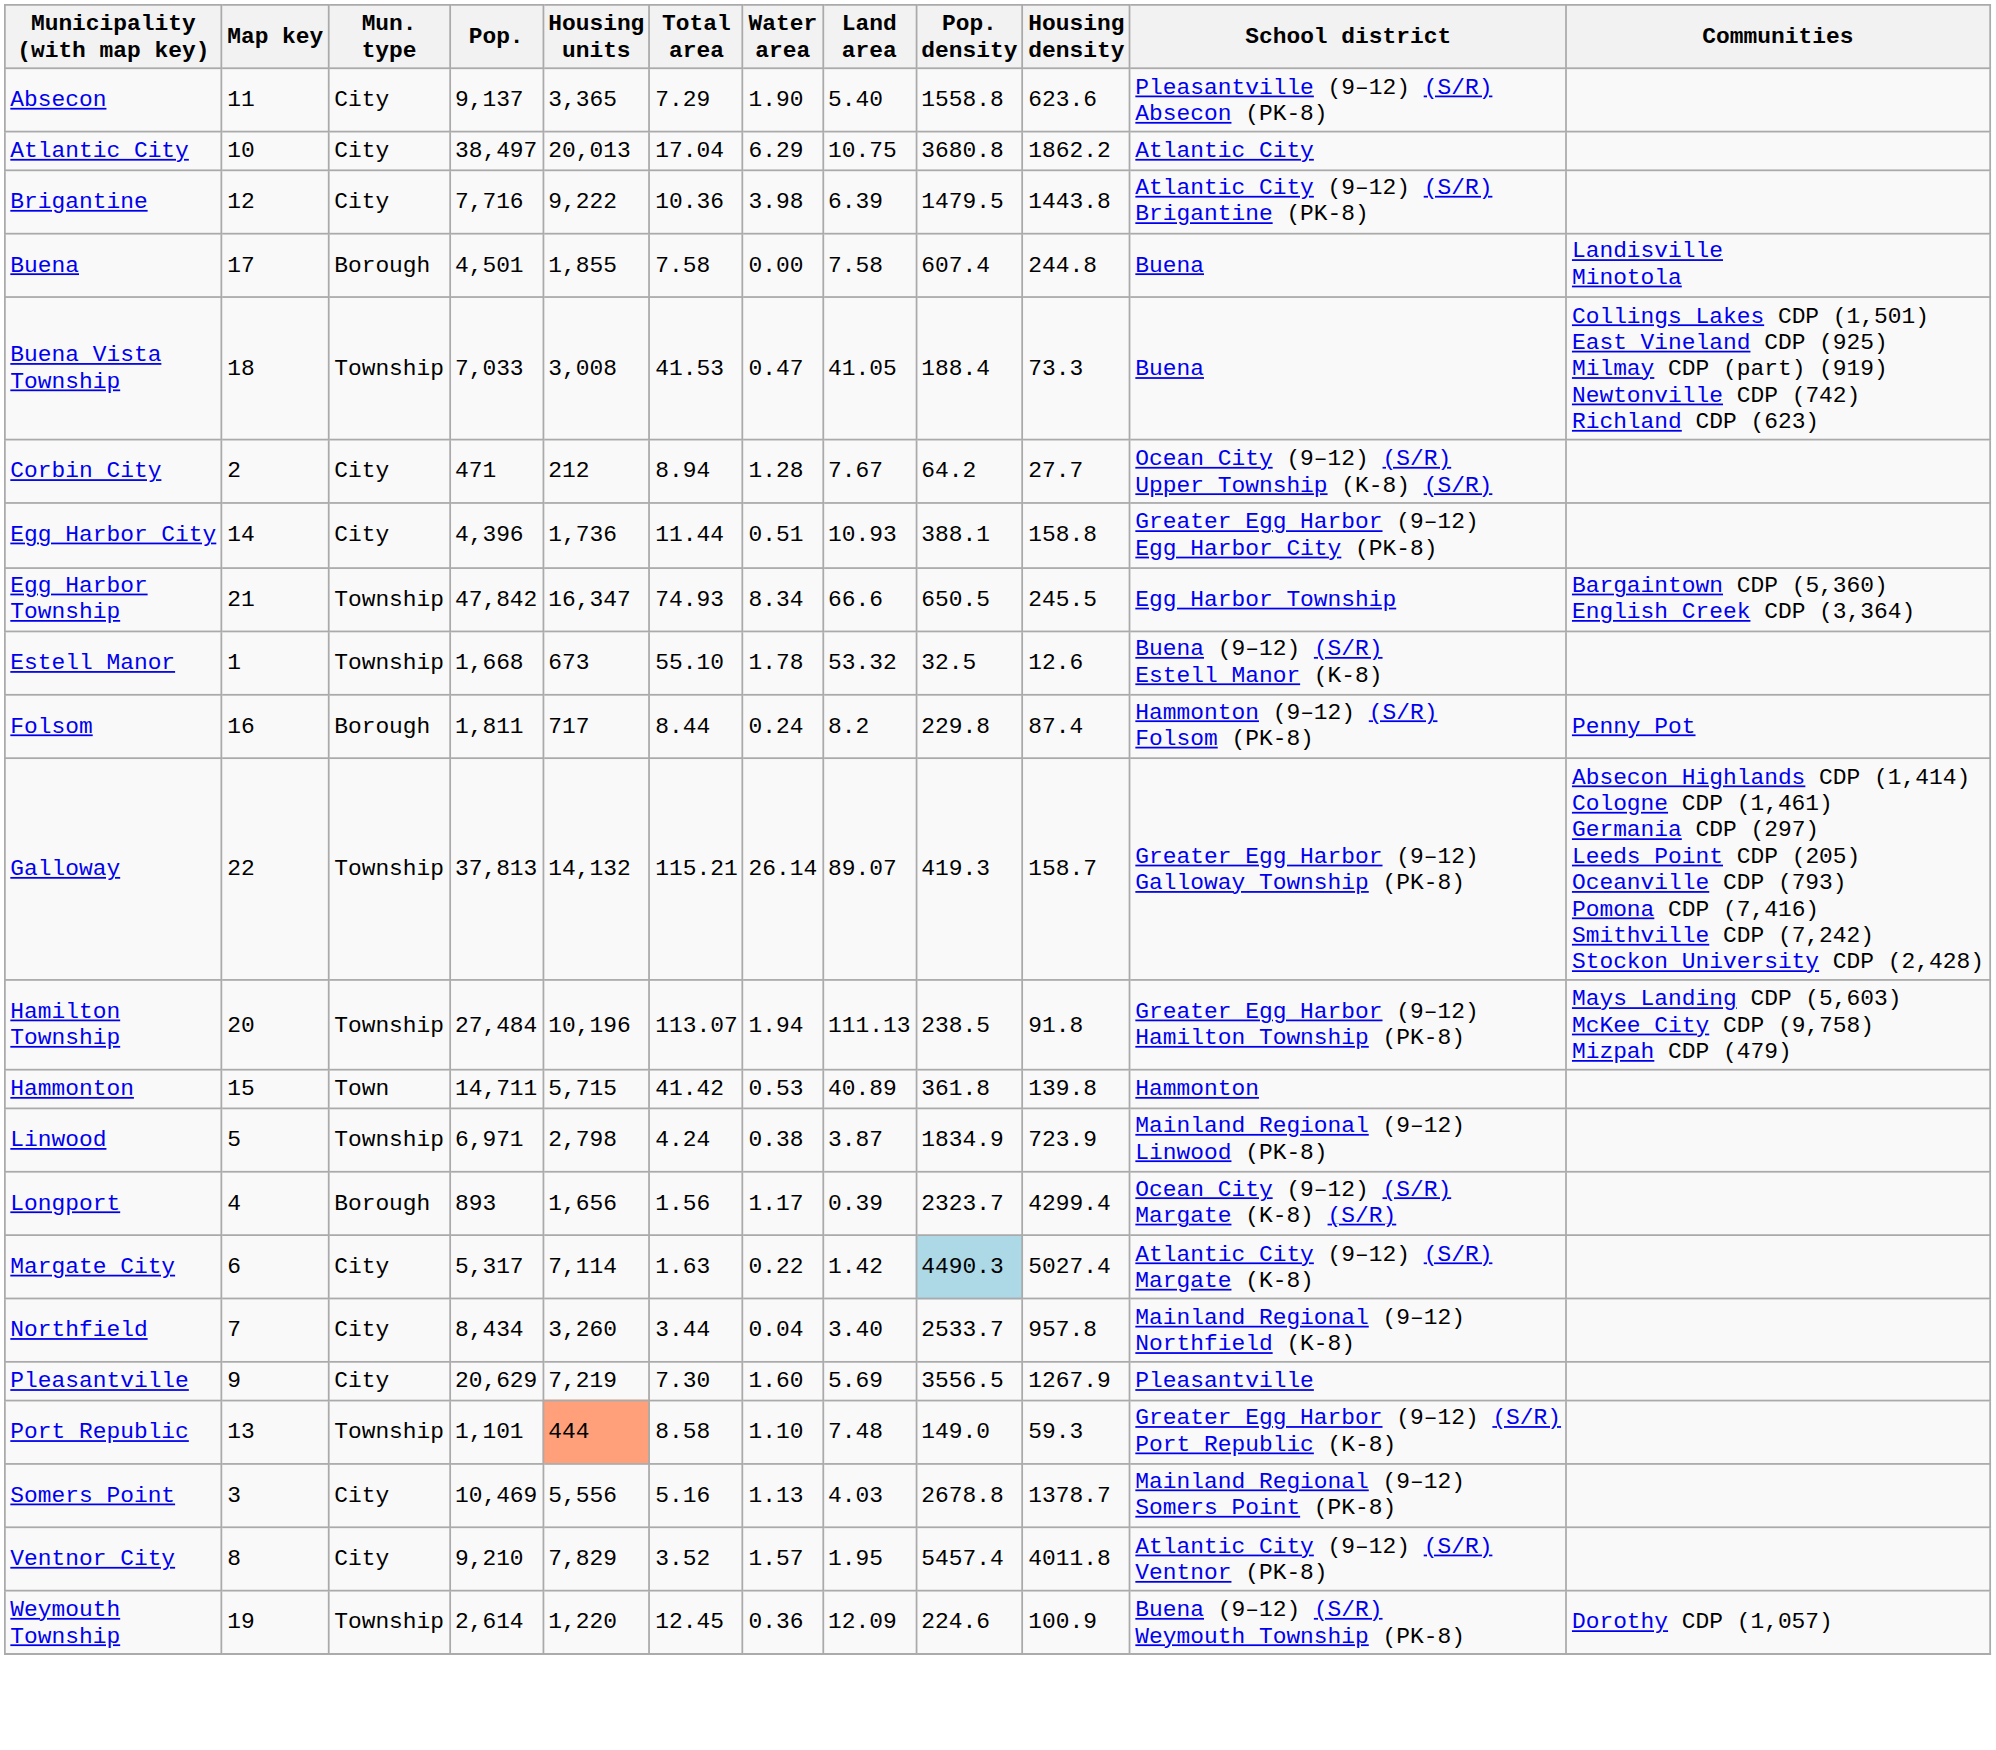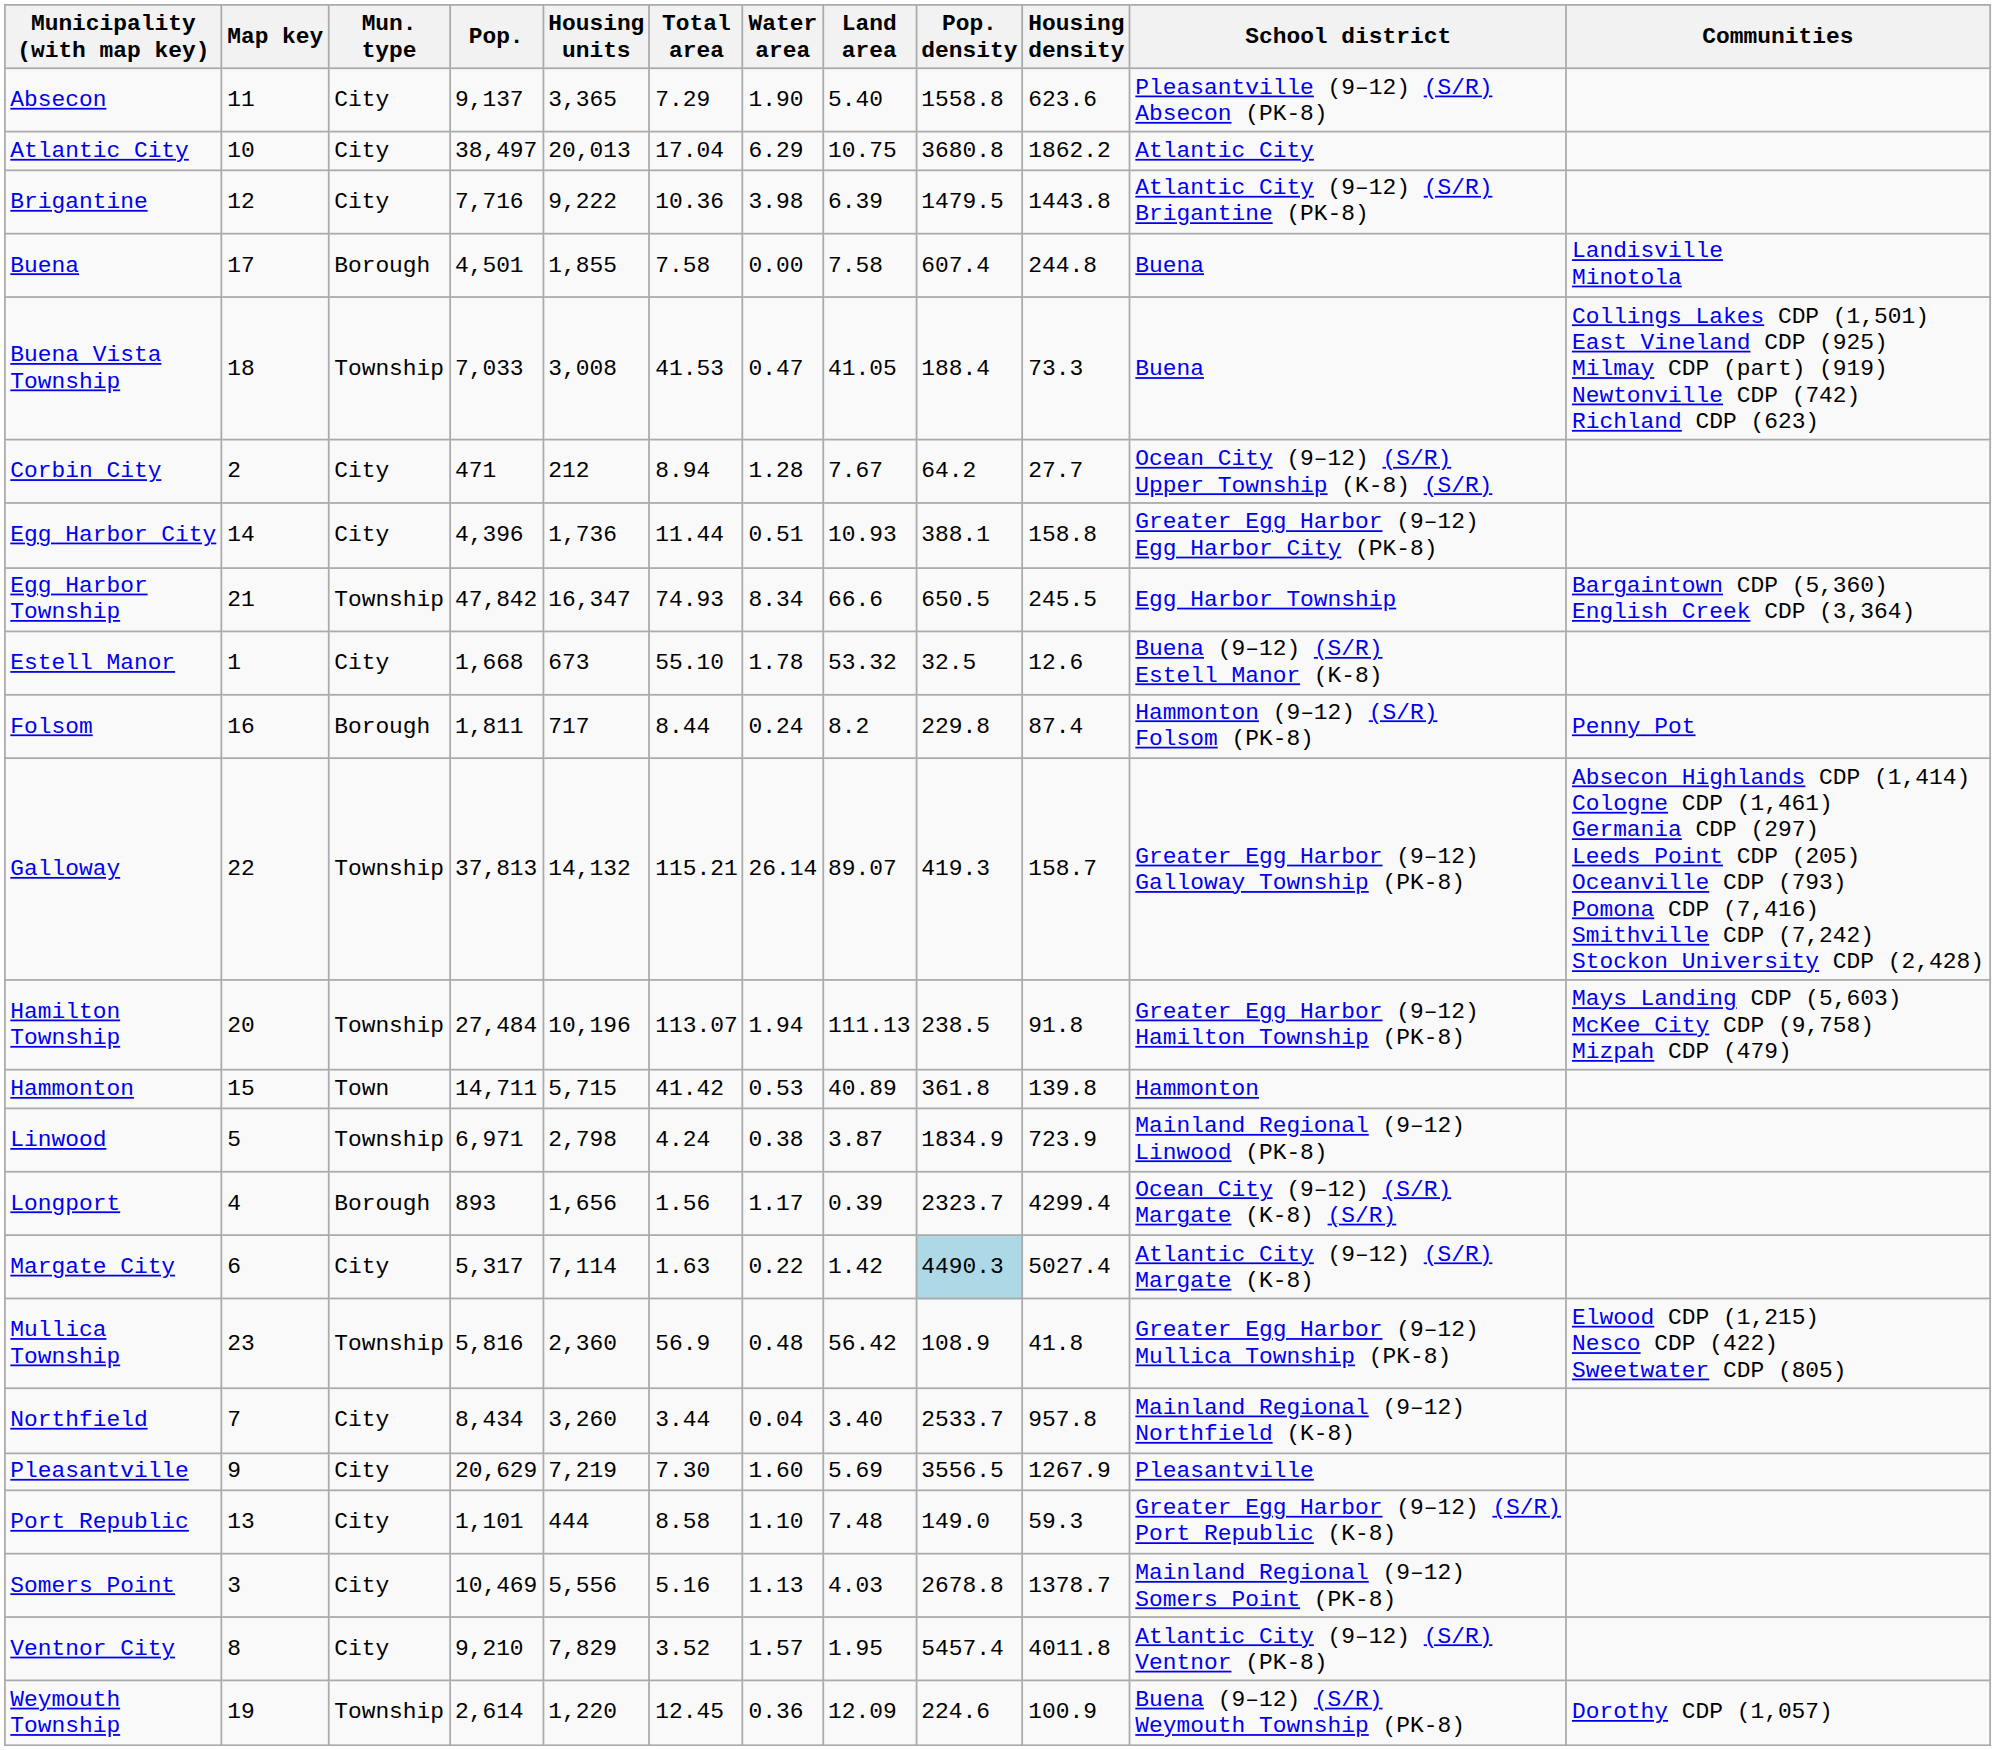Estell Manor | Mun. type: Township -> City
+ row: Mullica Township | 23 | Township | 5,816 | 2,360 | 56.9 | 0.48 | 56.42 | 108.9 | 41.8 | Greater Egg Harbor (9–12) Mullica Township (PK-8) | Elwood CDP (1,215) Nesco CDP (422) Sweetwater CDP (805)
Port Republic | Mun. type: Township -> City
Port Republic | Housing units: lightsalmon background -> no background
